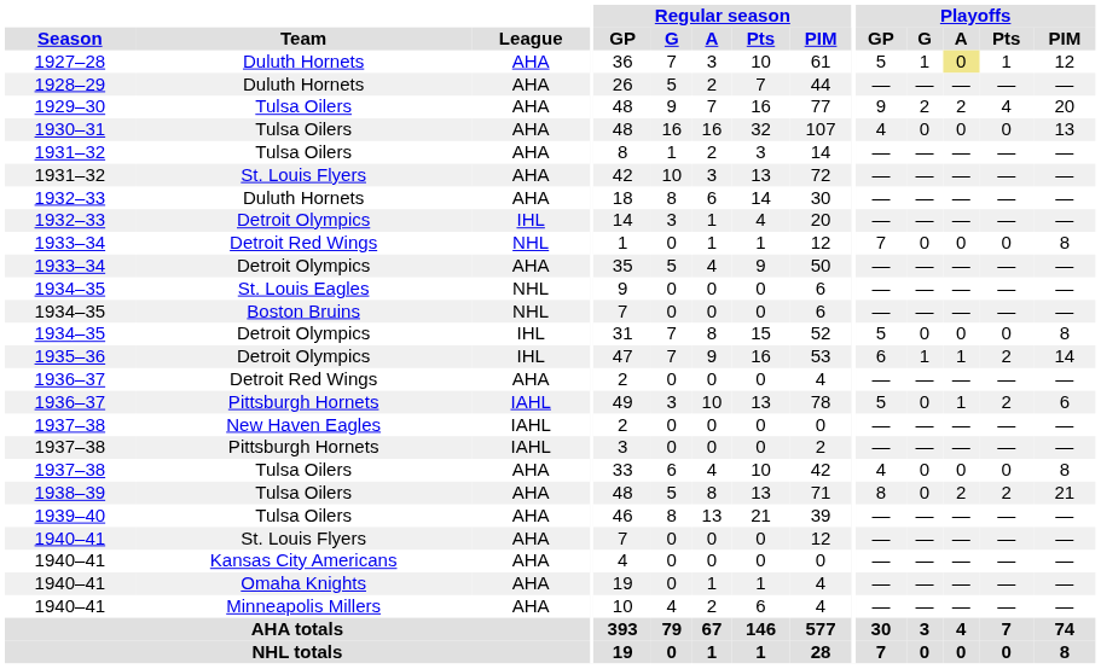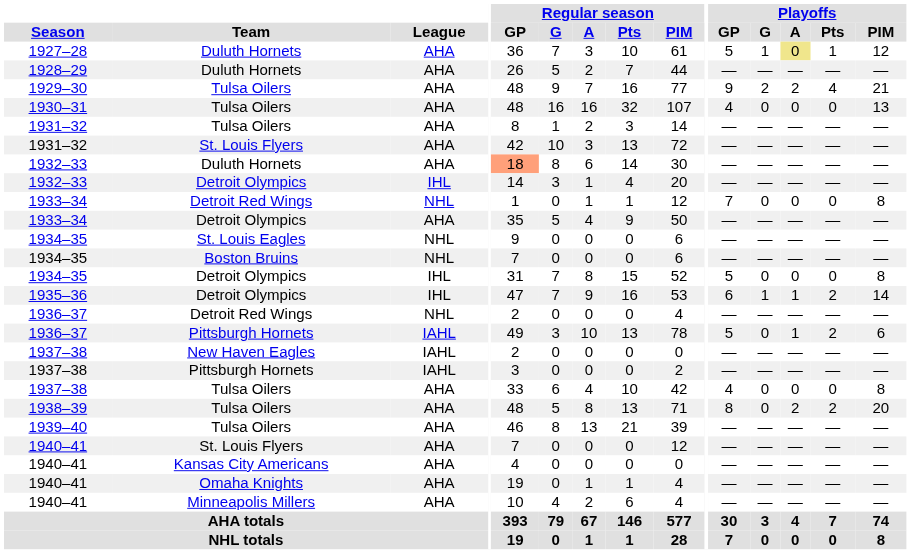1929–30 | Playoffs / PIM: 20 -> 21
1932–33 / Duluth Hornets | Regular season / GP: no background -> lightsalmon background
1936–37 / Detroit Red Wings | League: AHA -> NHL
1938–39 | Playoffs / PIM: 21 -> 20
